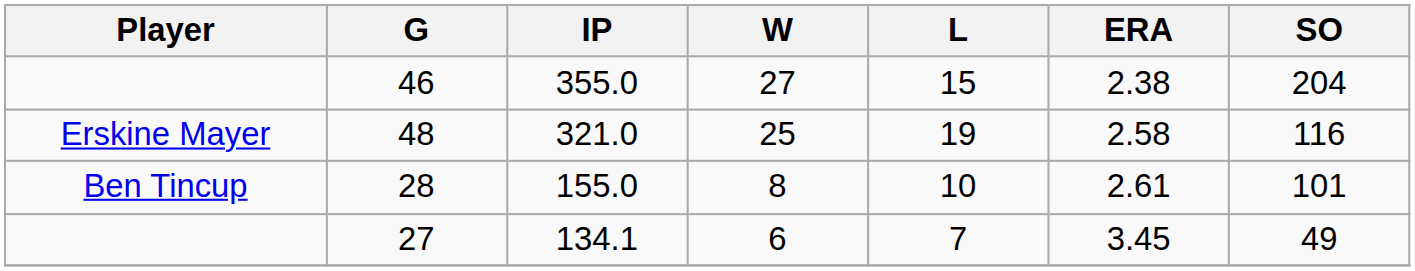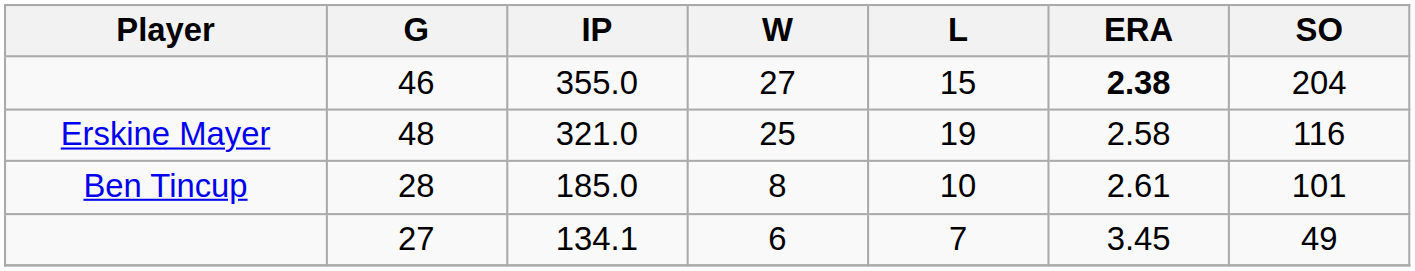46 | ERA: normal -> bold
28 | IP: 155.0 -> 185.0
